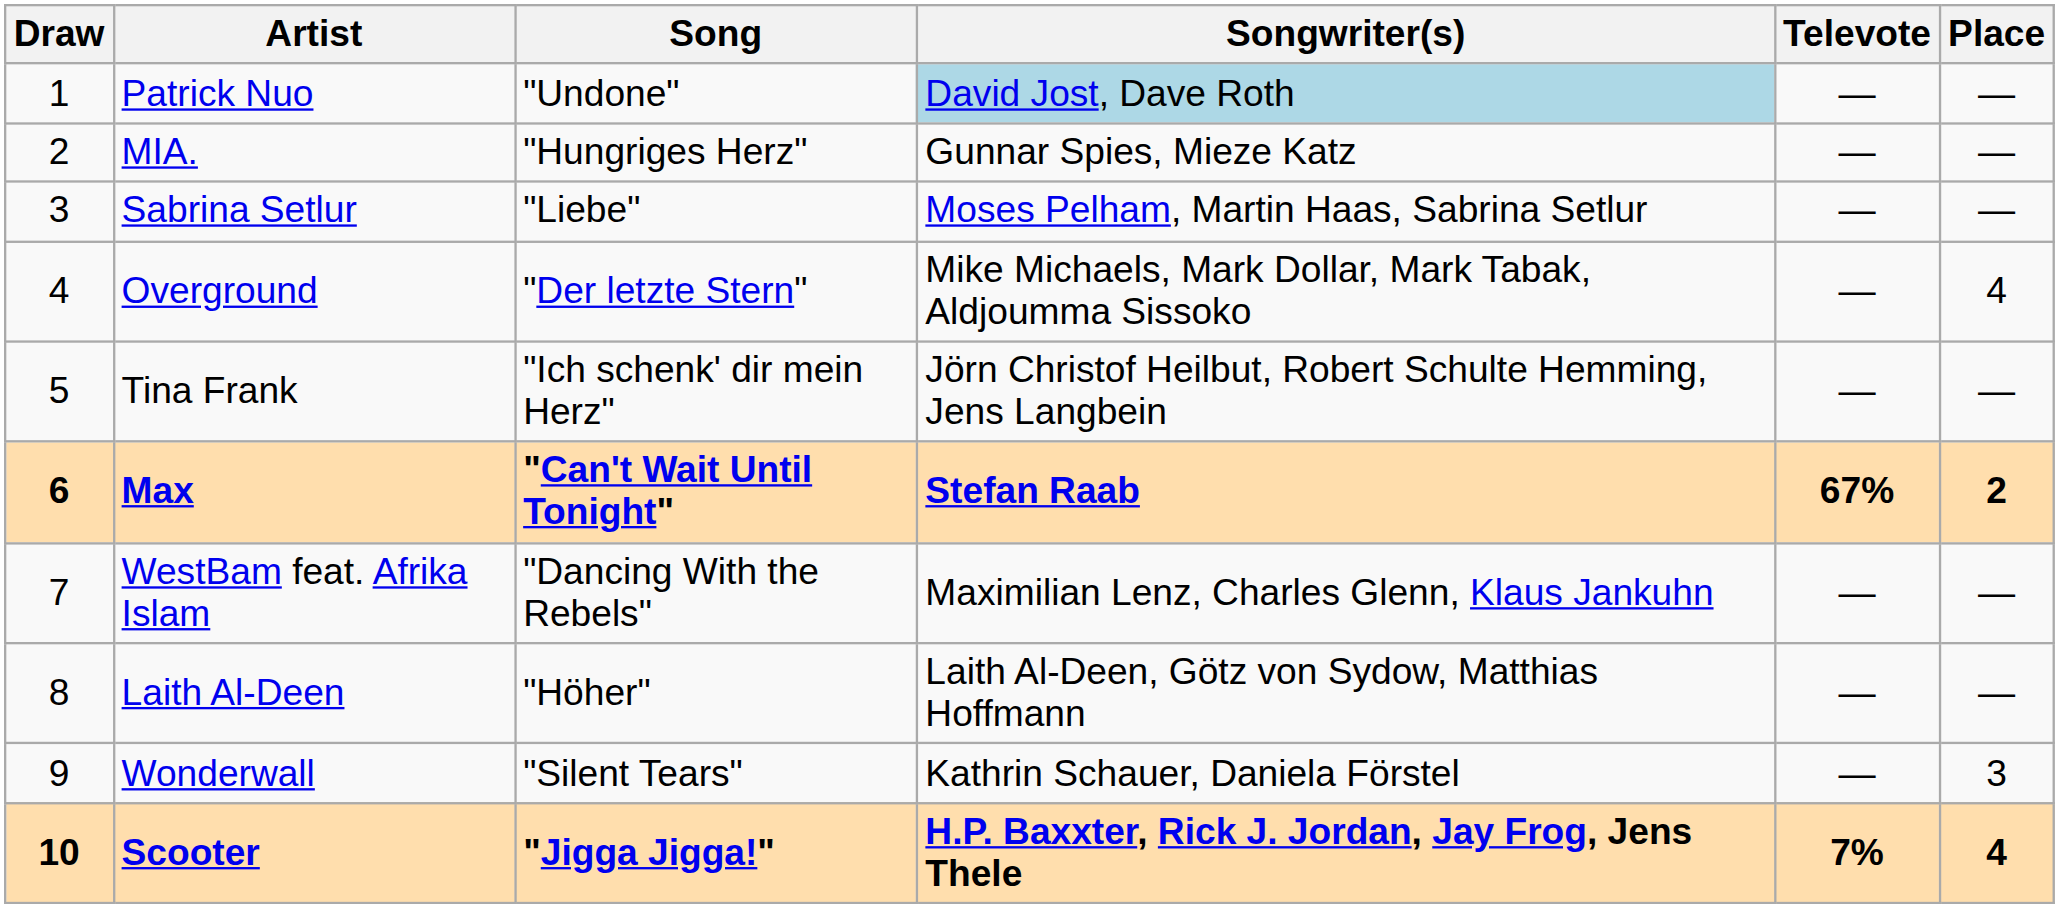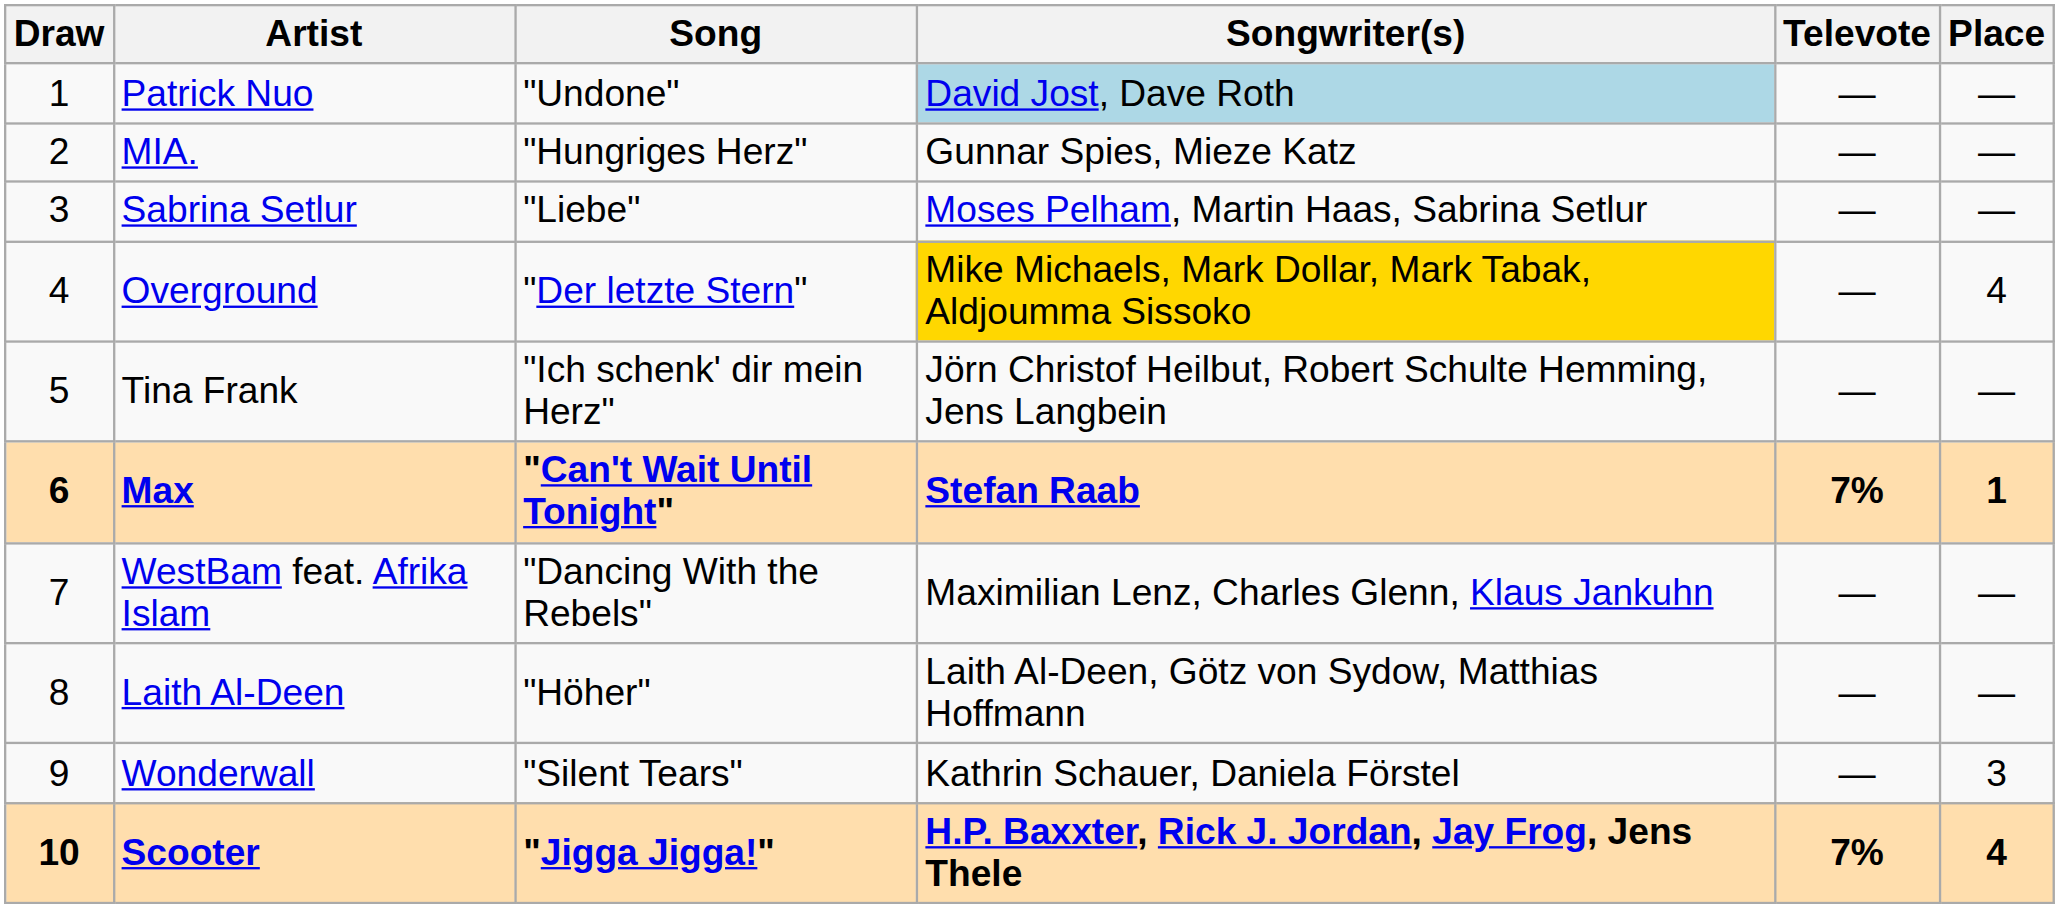Overground | Songwriter(s): no background -> gold background
Max | Televote: 67% -> 7%
Max | Place: 2 -> 1
